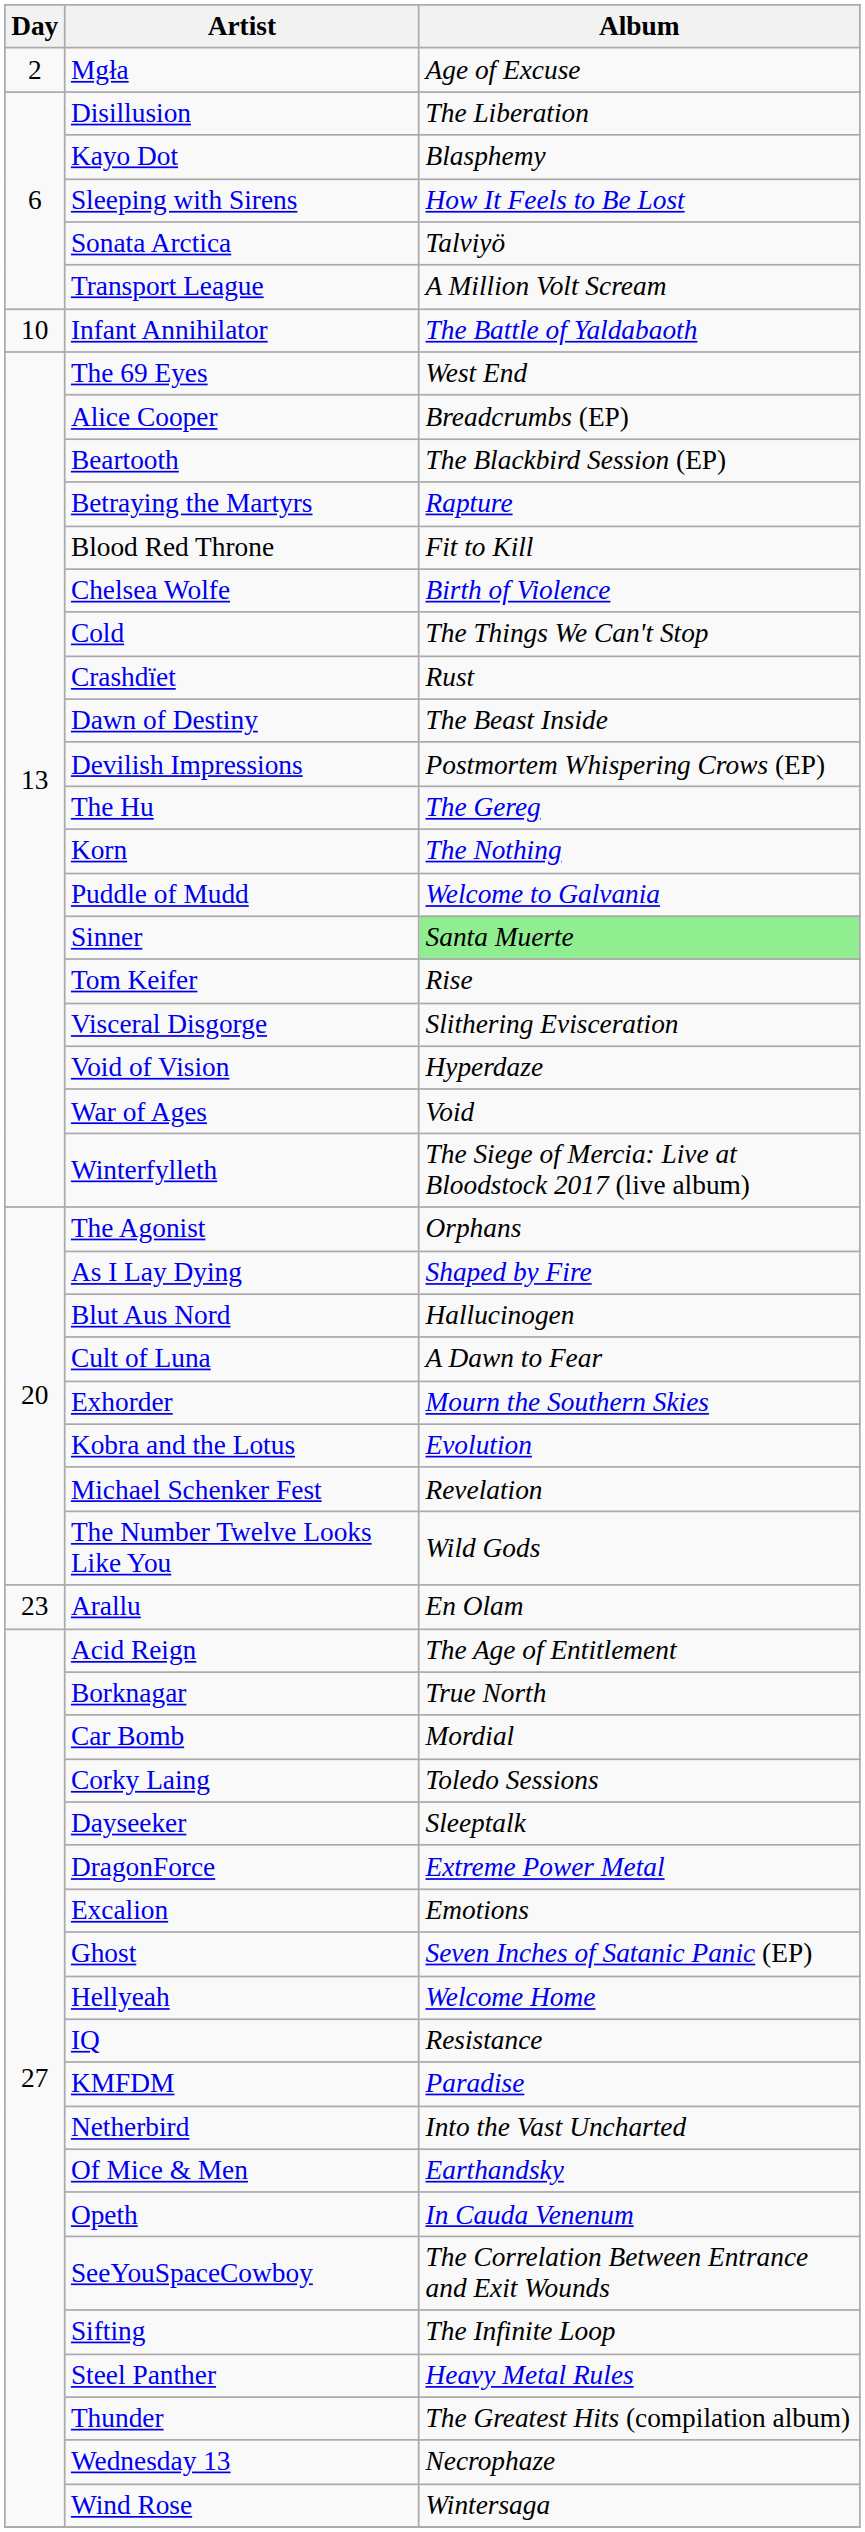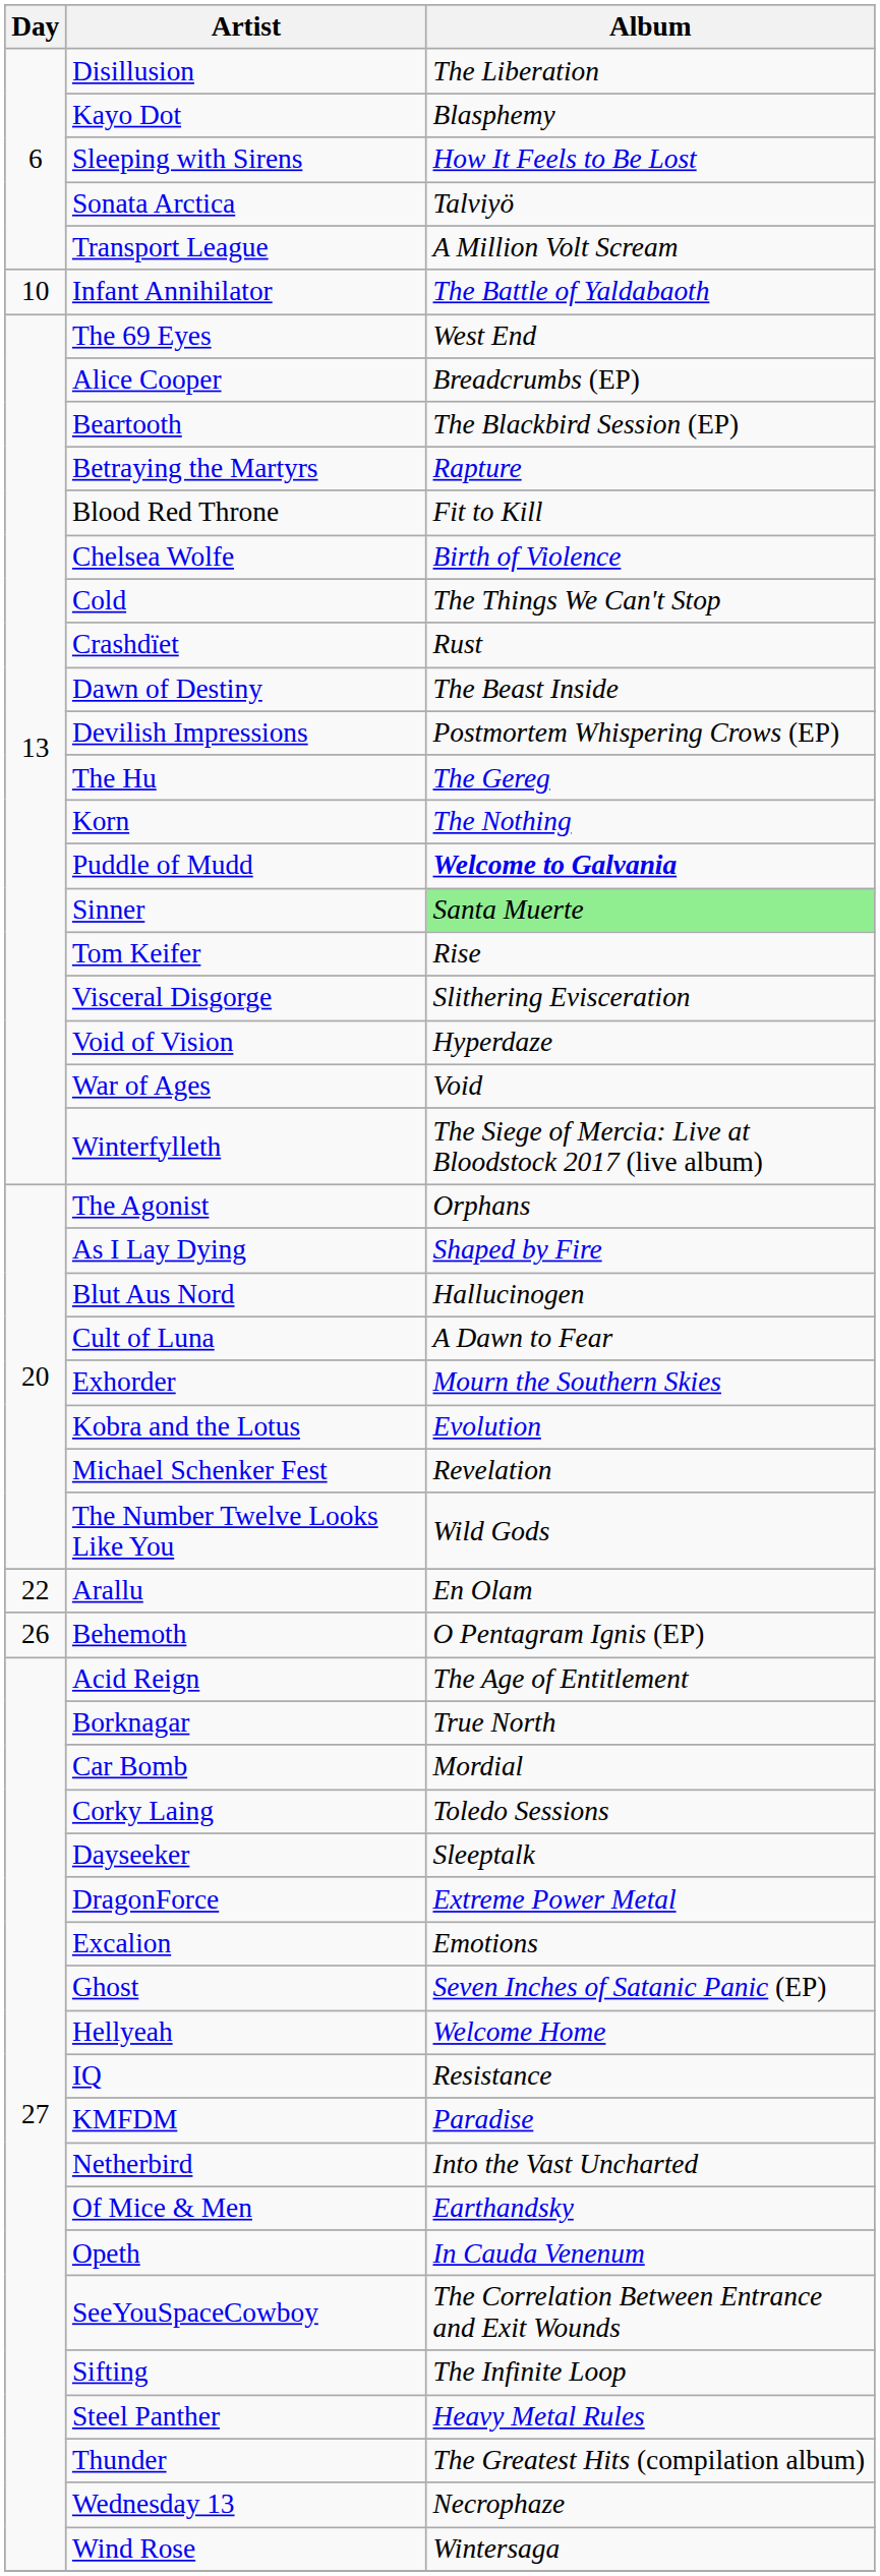- row: 2 | Mgła | Age of Excuse
Puddle of Mudd | Album: normal -> bold
Arallu | Day: 23 -> 22
+ row: 26 | Behemoth | O Pentagram Ignis (EP)
